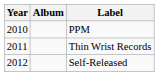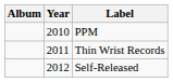columns swapped: Album <-> Year
